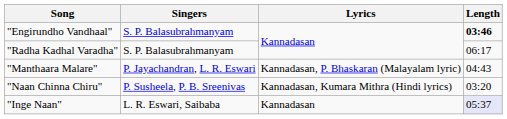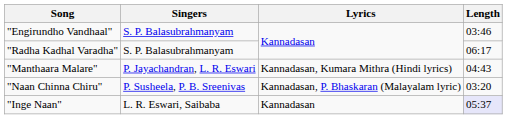"Engirundho Vandhaal" | Length: bold -> normal
"Manthaara Malare" | Lyrics: Kannadasan, P. Bhaskaran (Malayalam lyric) -> Kannadasan, Kumara Mithra (Hindi lyrics)
"Naan Chinna Chiru" | Lyrics: Kannadasan, Kumara Mithra (Hindi lyrics) -> Kannadasan, P. Bhaskaran (Malayalam lyric)
